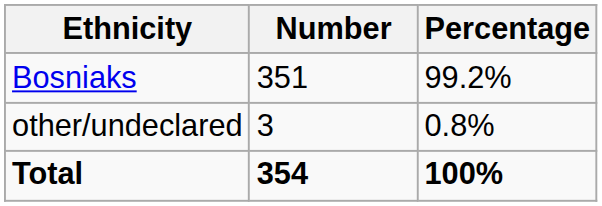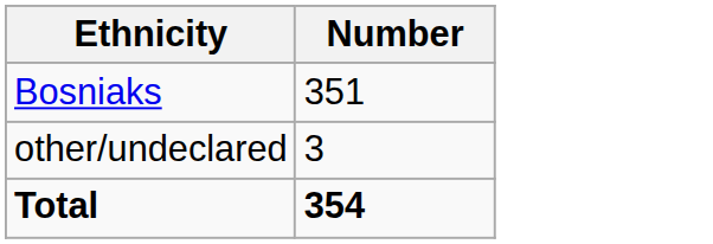- column: Percentage | 99.2% | 0.8% | 100%
